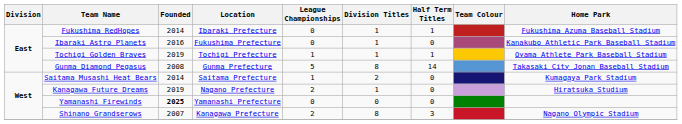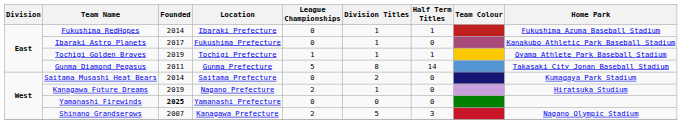Ibaraki Astro Planets | Founded: 2016 -> 2017
Gunma Diamond Pegasus | Founded: 2008 -> 2011
Saitama Musashi Heat Bears | League Championships: 1 -> 0
Shinano Grandserows | Division Titles: 8 -> 5
